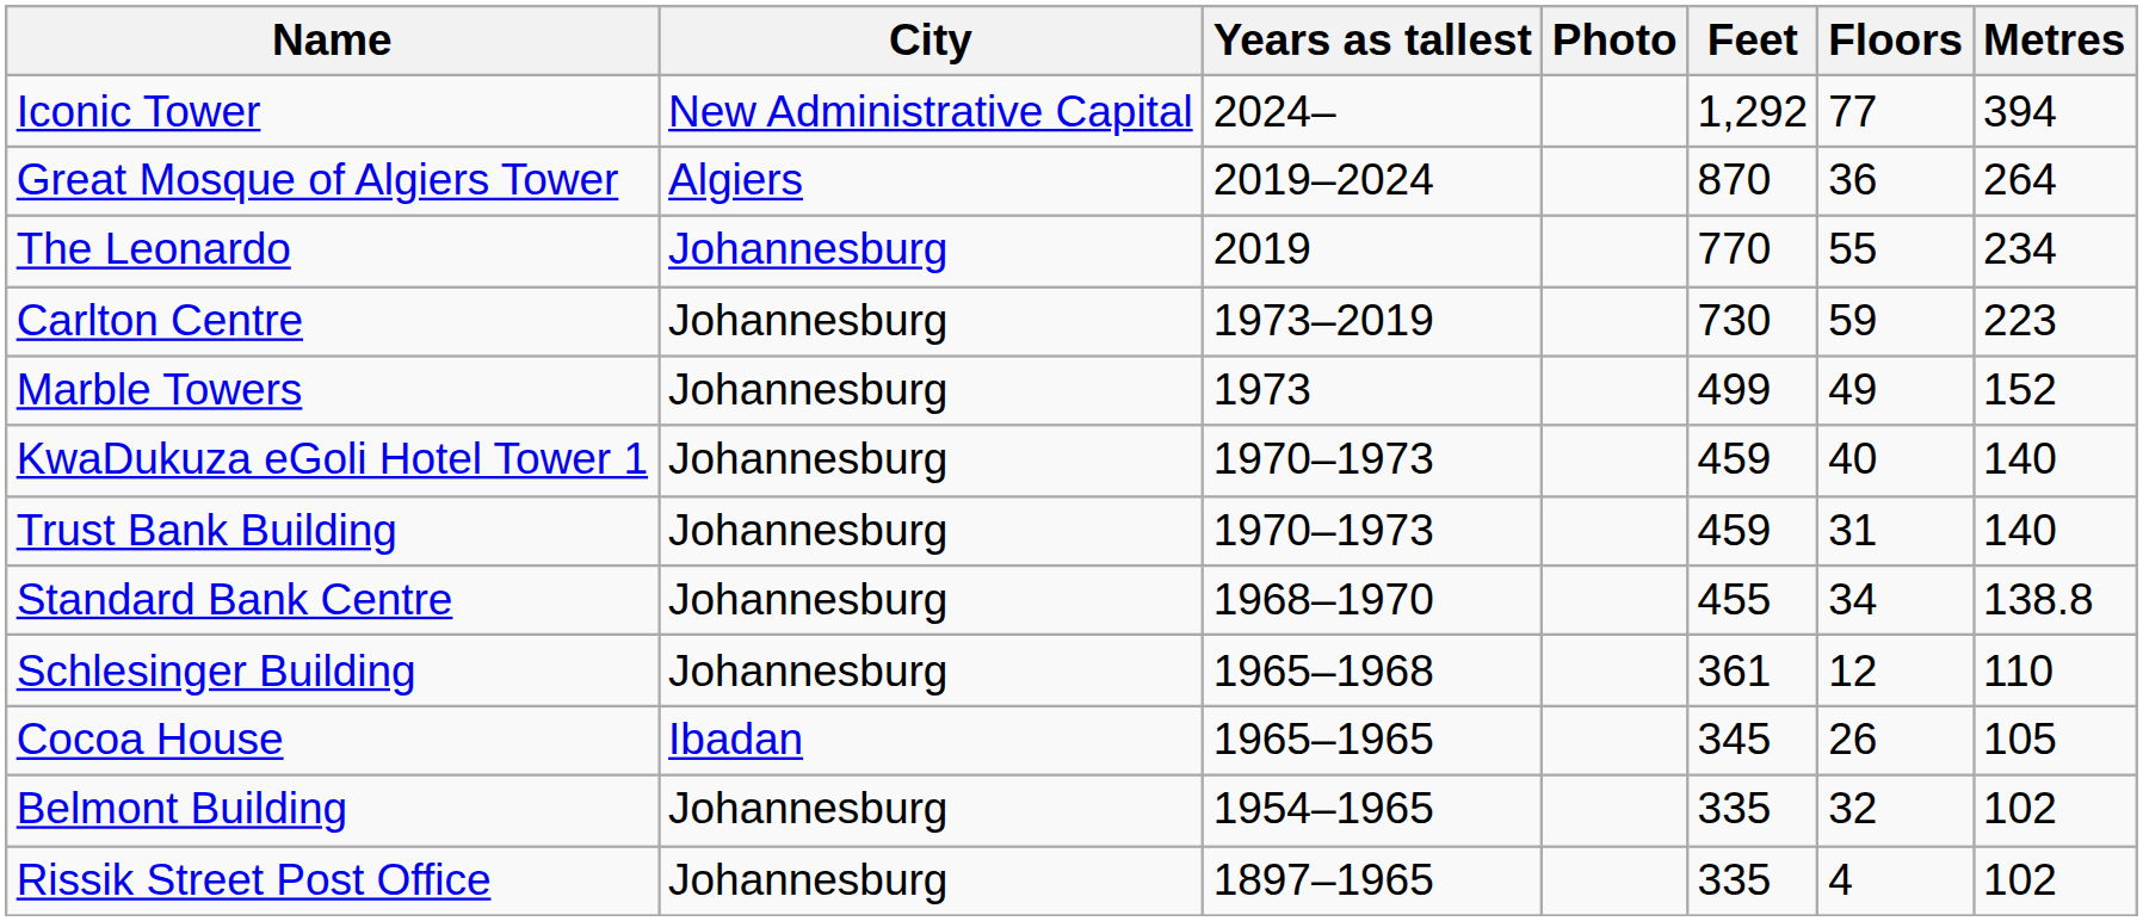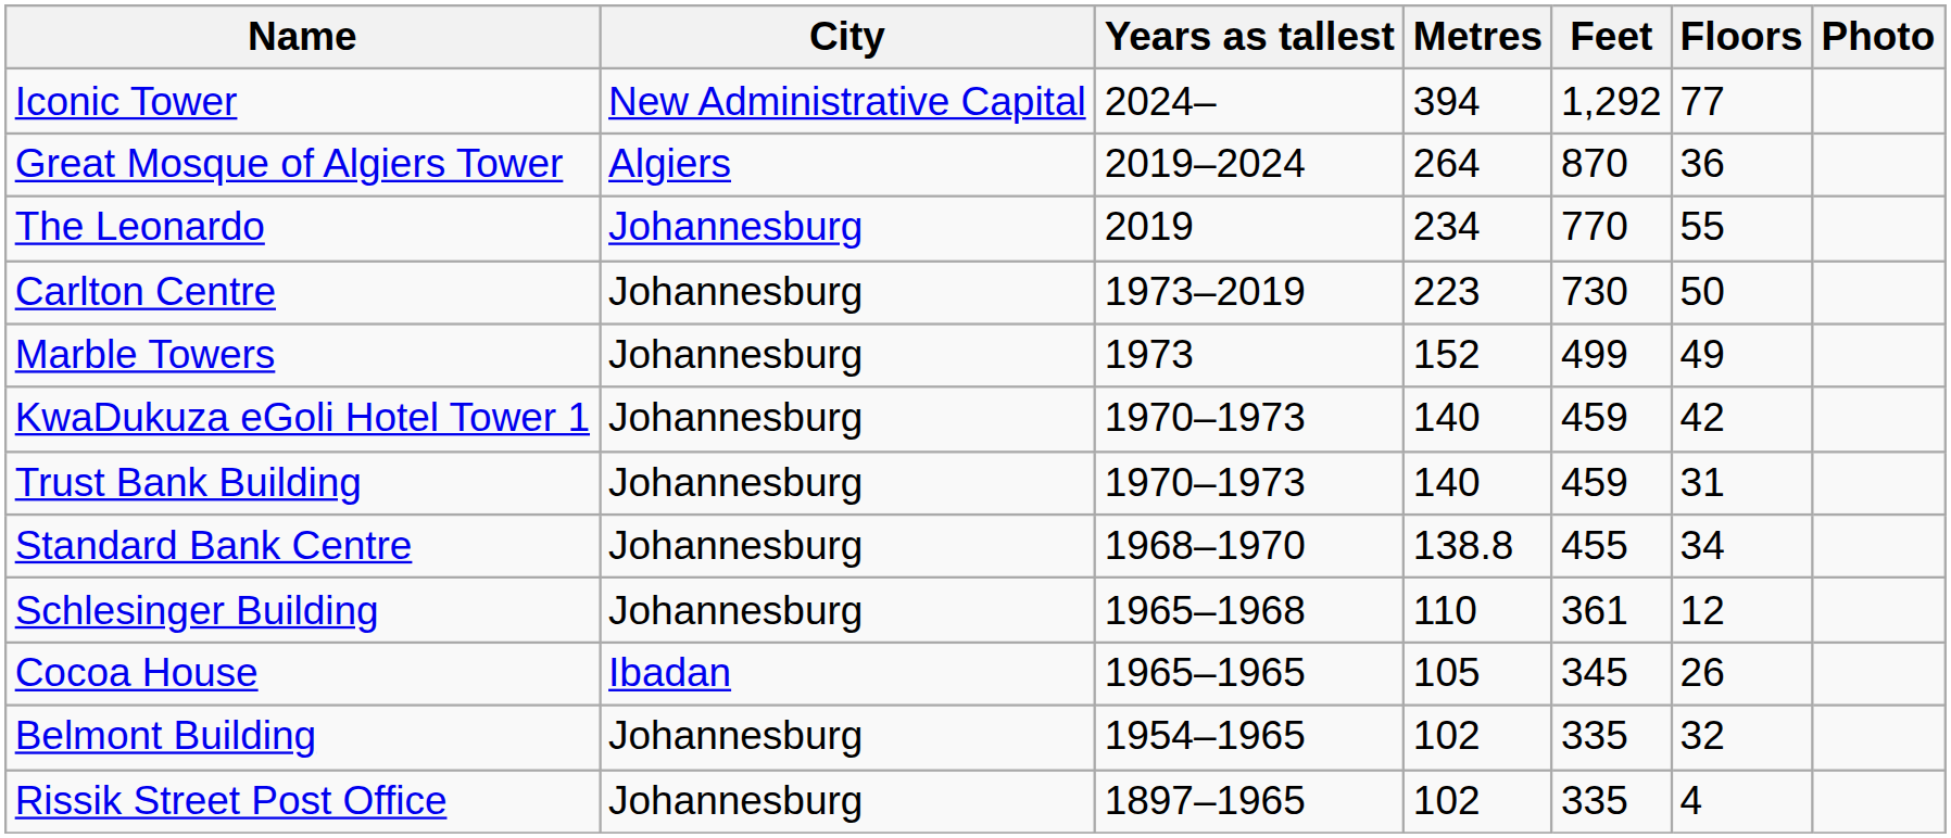columns swapped: Metres <-> Photo
Carlton Centre | Floors: 59 -> 50
KwaDukuza eGoli Hotel Tower 1 | Floors: 40 -> 42
